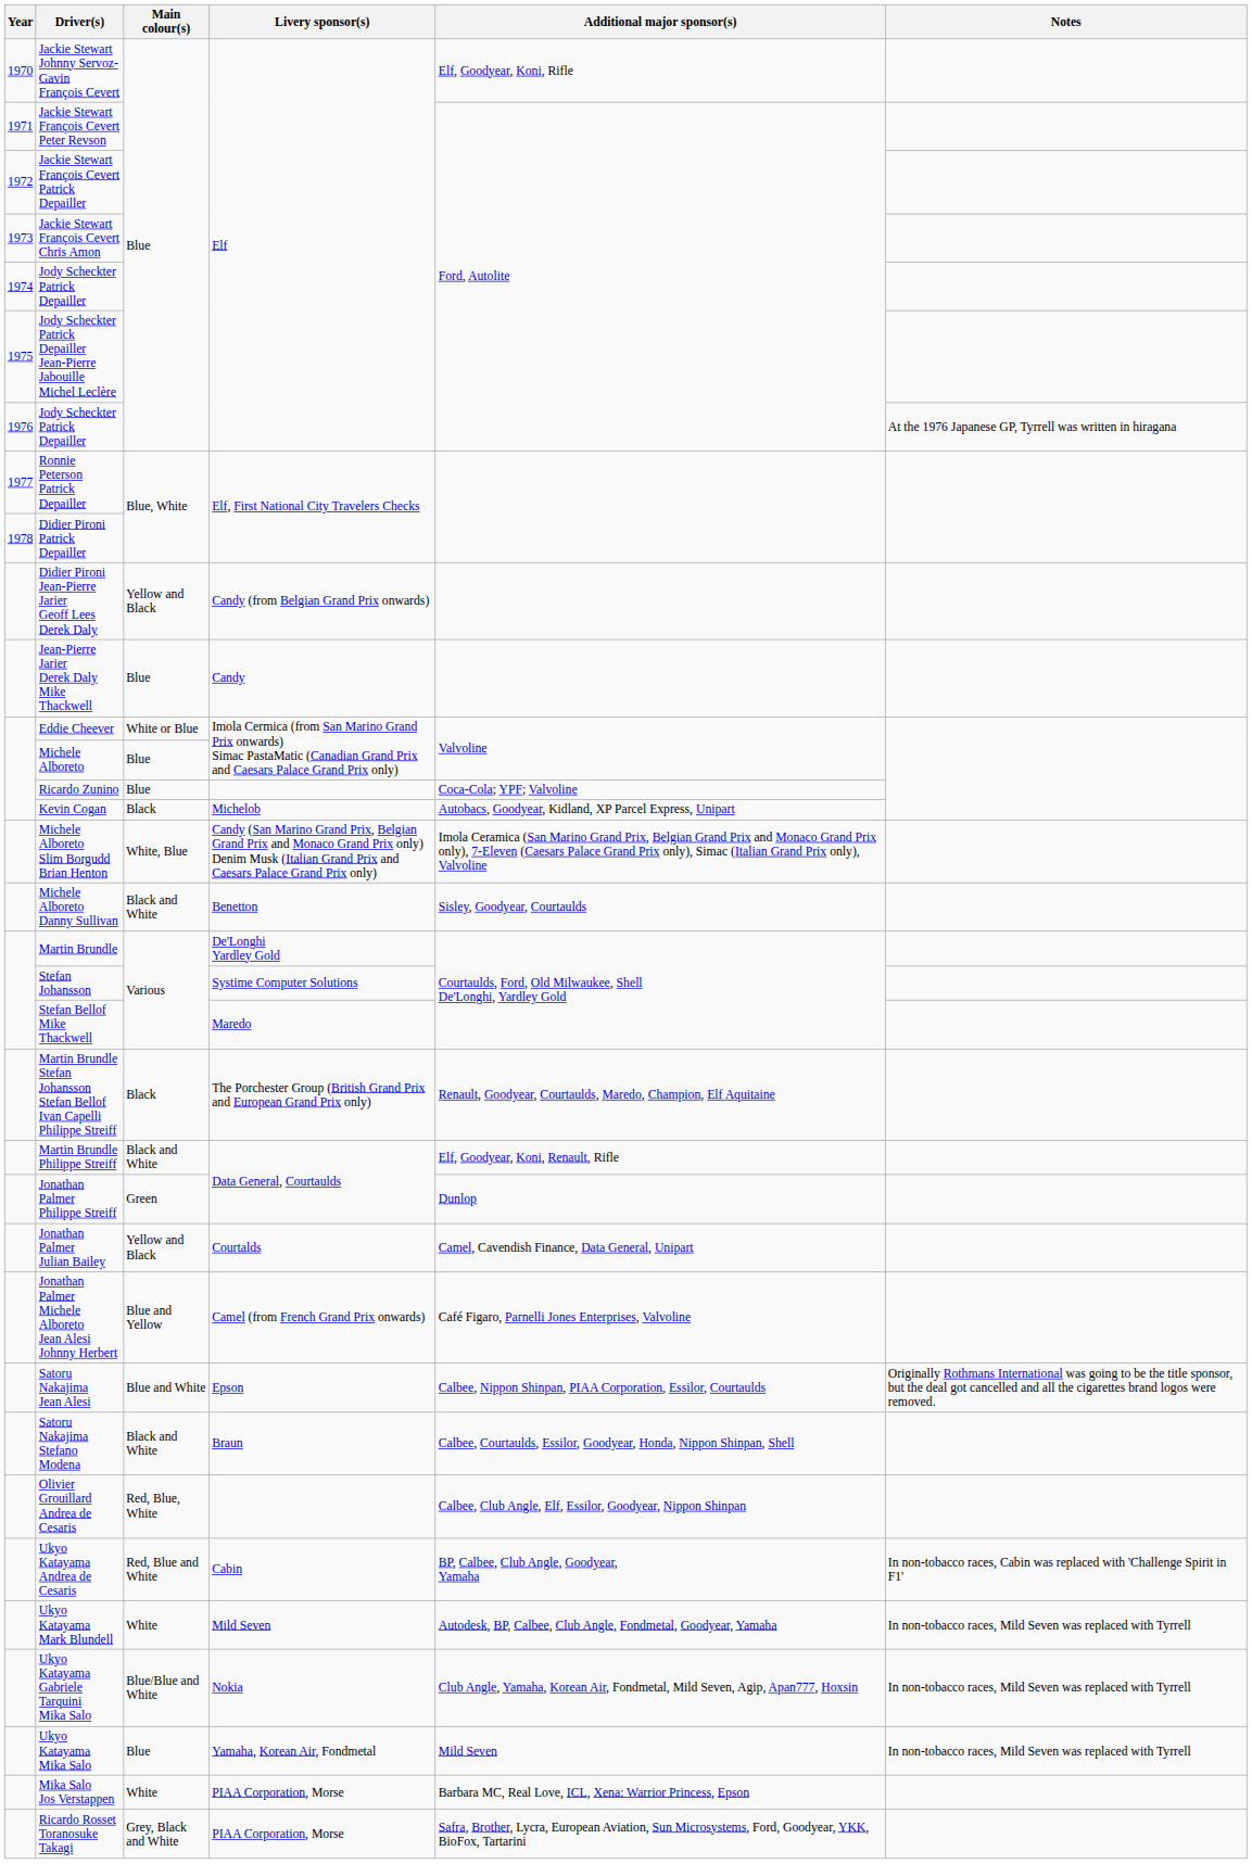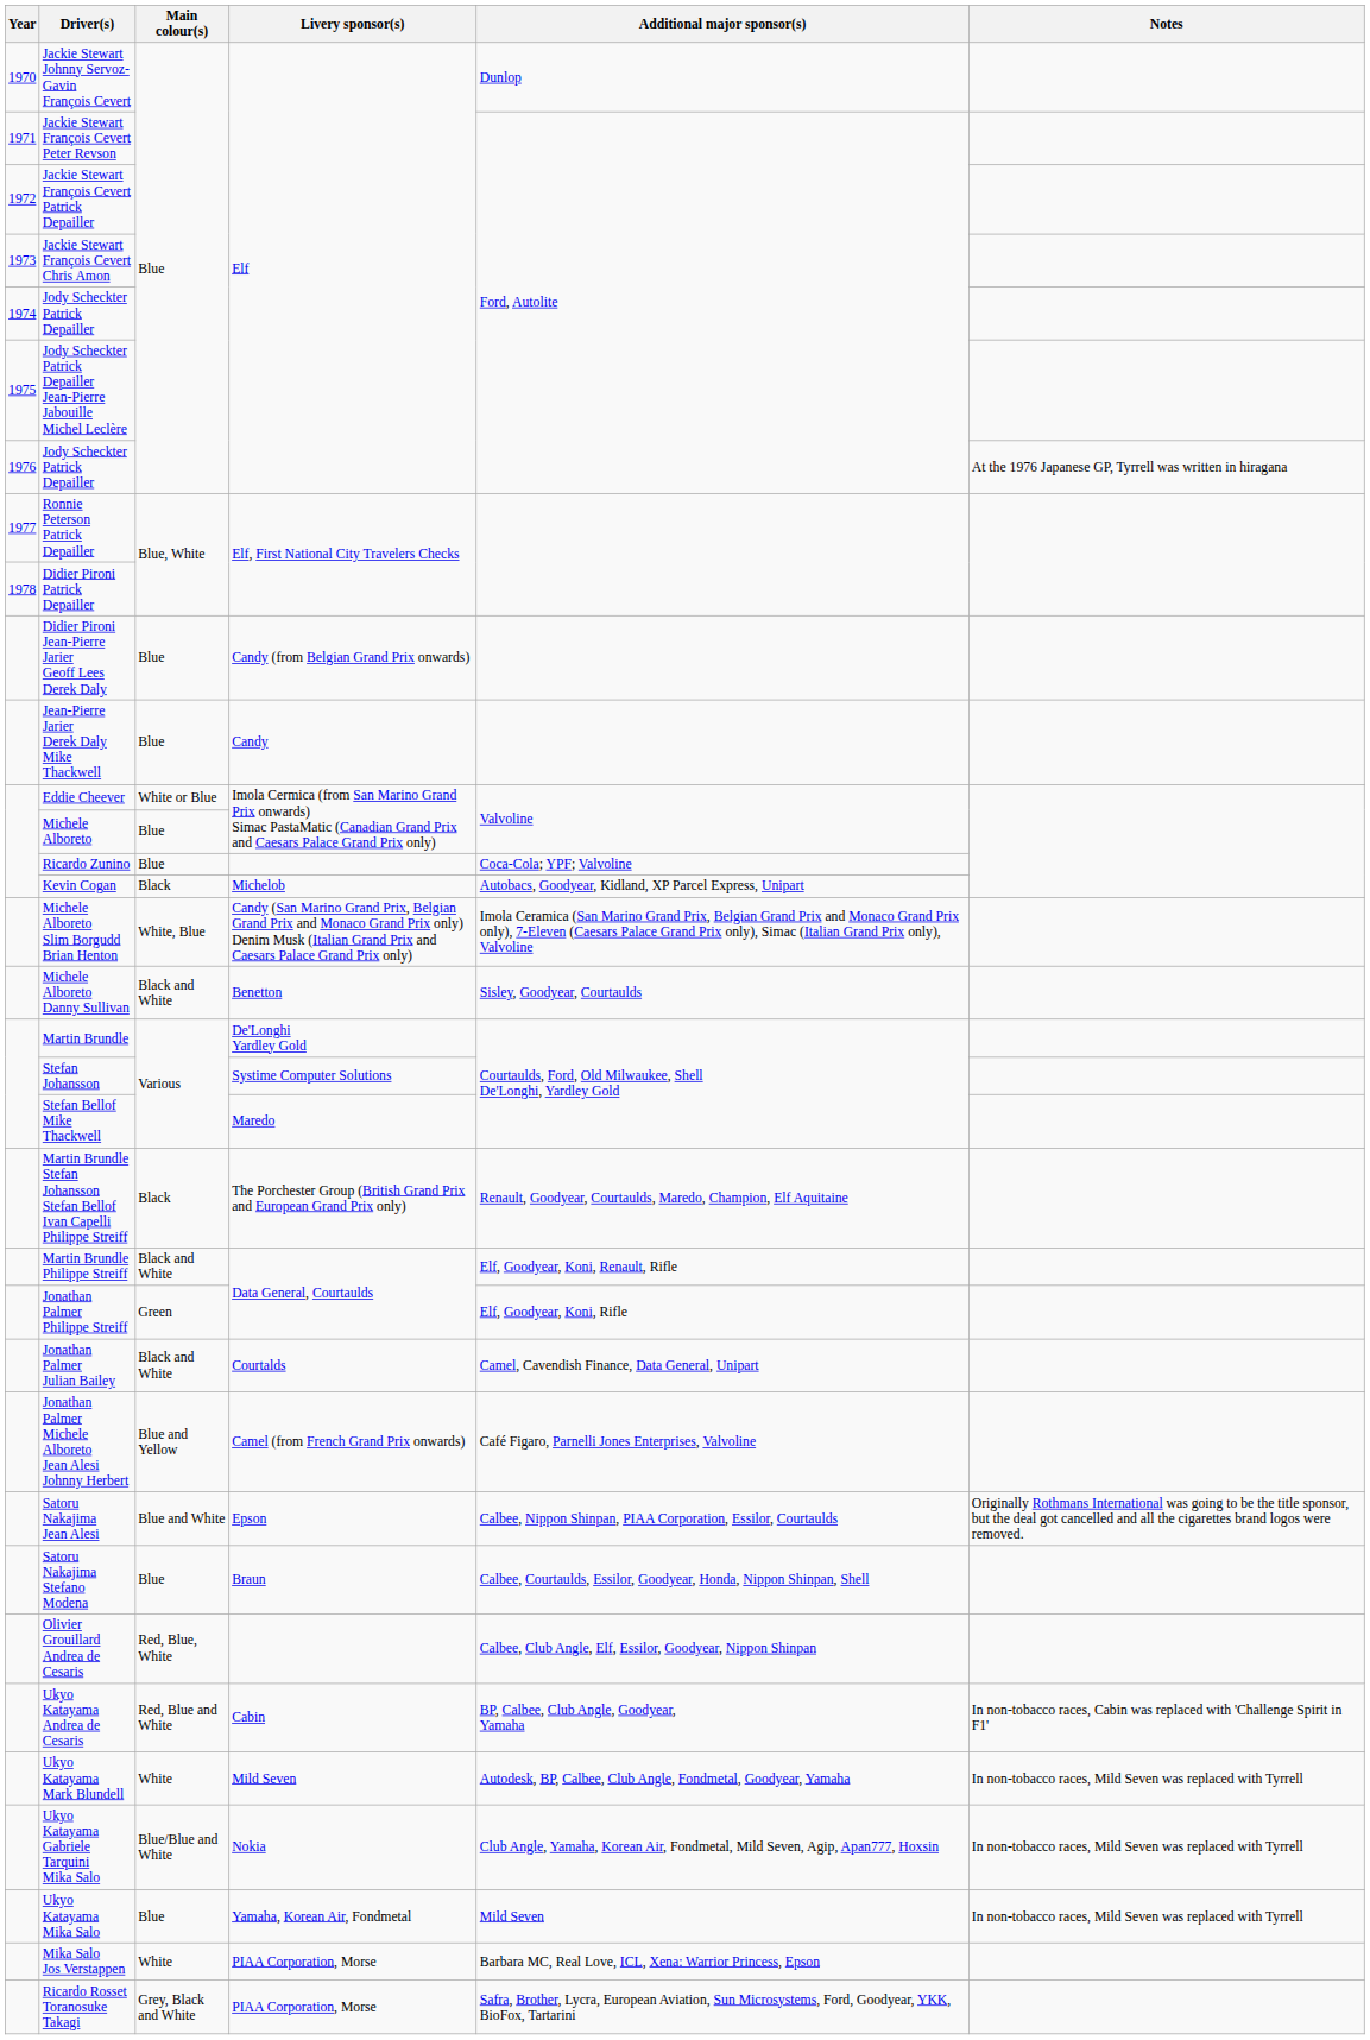Jackie Stewart Johnny Servoz-Gavin François Cevert | Additional major sponsor(s): Elf, Goodyear, Koni, Rifle -> Dunlop
Didier Pironi Jean-Pierre Jarier Geoff Lees Derek Daly | Main colour(s): Yellow and Black -> Blue
Jonathan Palmer Philippe Streiff | Additional major sponsor(s): Dunlop -> Elf, Goodyear, Koni, Rifle
Jonathan Palmer Julian Bailey | Main colour(s): Yellow and Black -> Black and White
Satoru Nakajima Stefano Modena | Main colour(s): Black and White -> Blue
